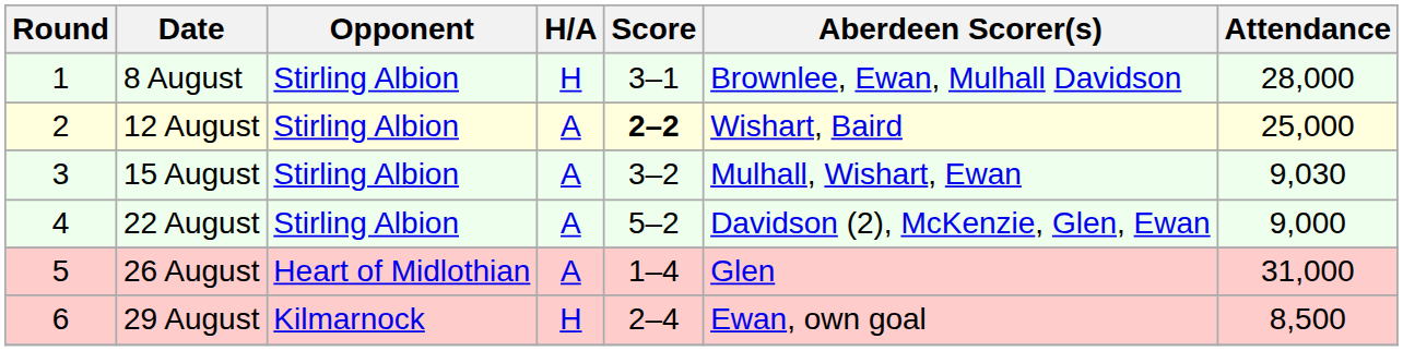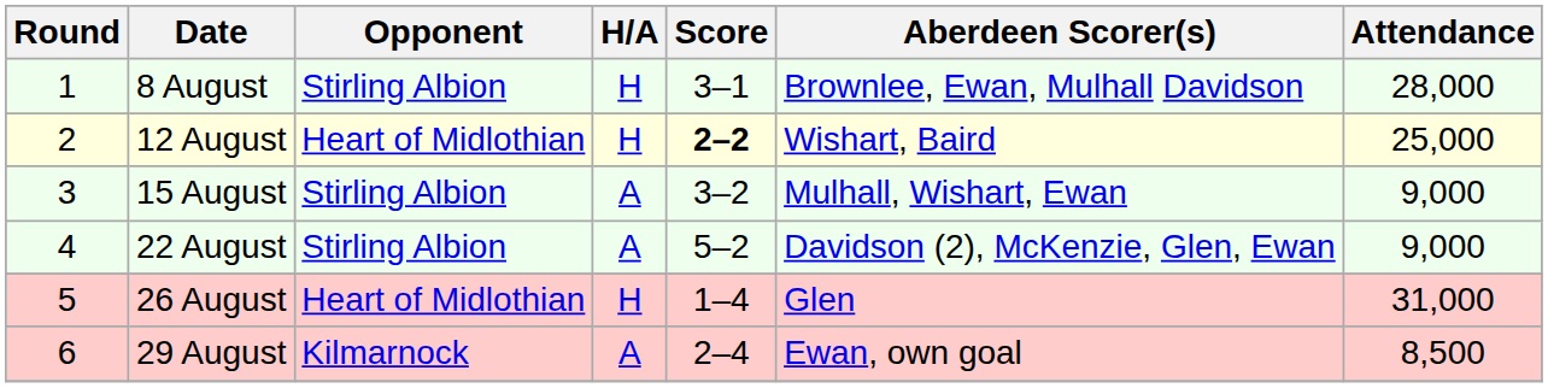12 August | Opponent: Stirling Albion -> Heart of Midlothian
12 August | H/A: A -> H
15 August | Attendance: 9,030 -> 9,000
26 August | H/A: A -> H
29 August | H/A: H -> A
